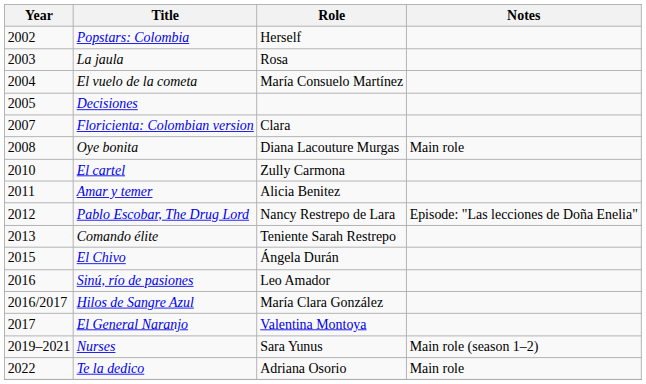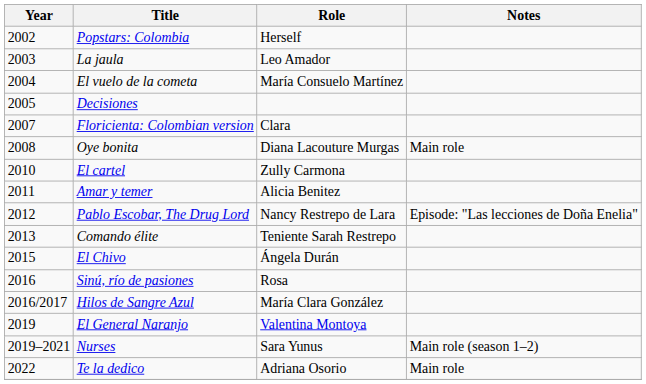La jaula | Role: Rosa -> Leo Amador
Sinú, río de pasiones | Role: Leo Amador -> Rosa
El General Naranjo | Year: 2017 -> 2019
